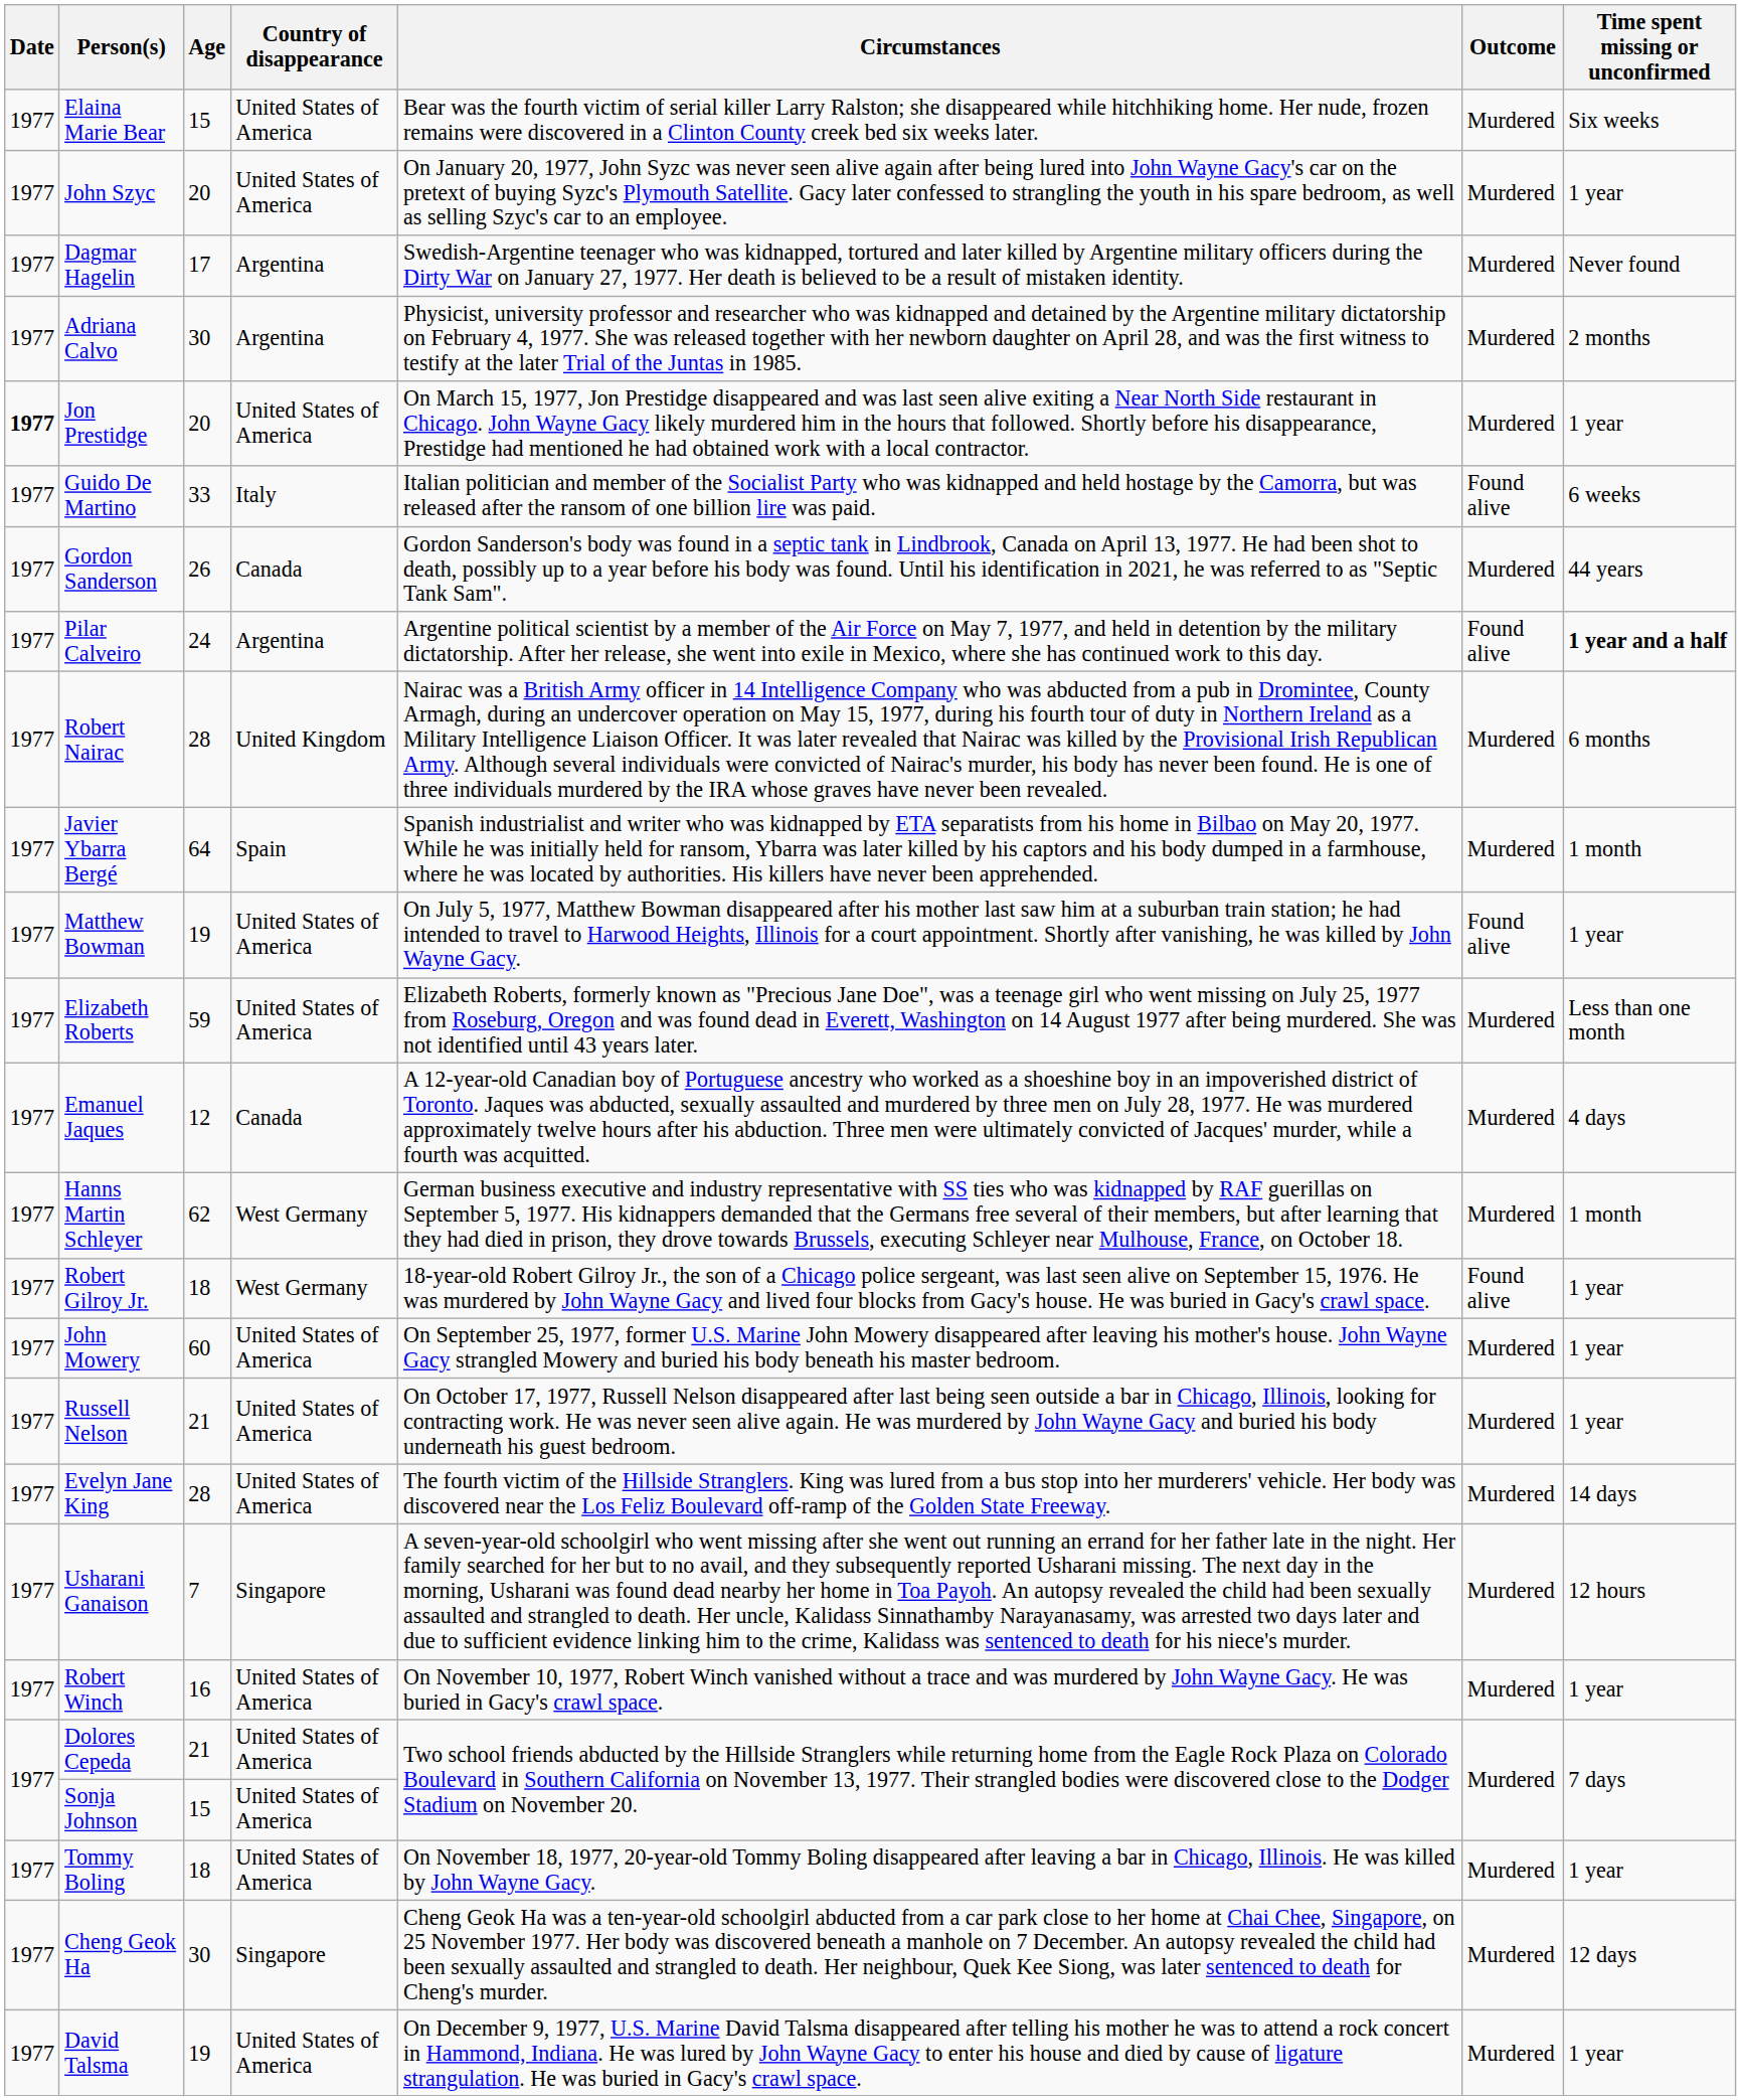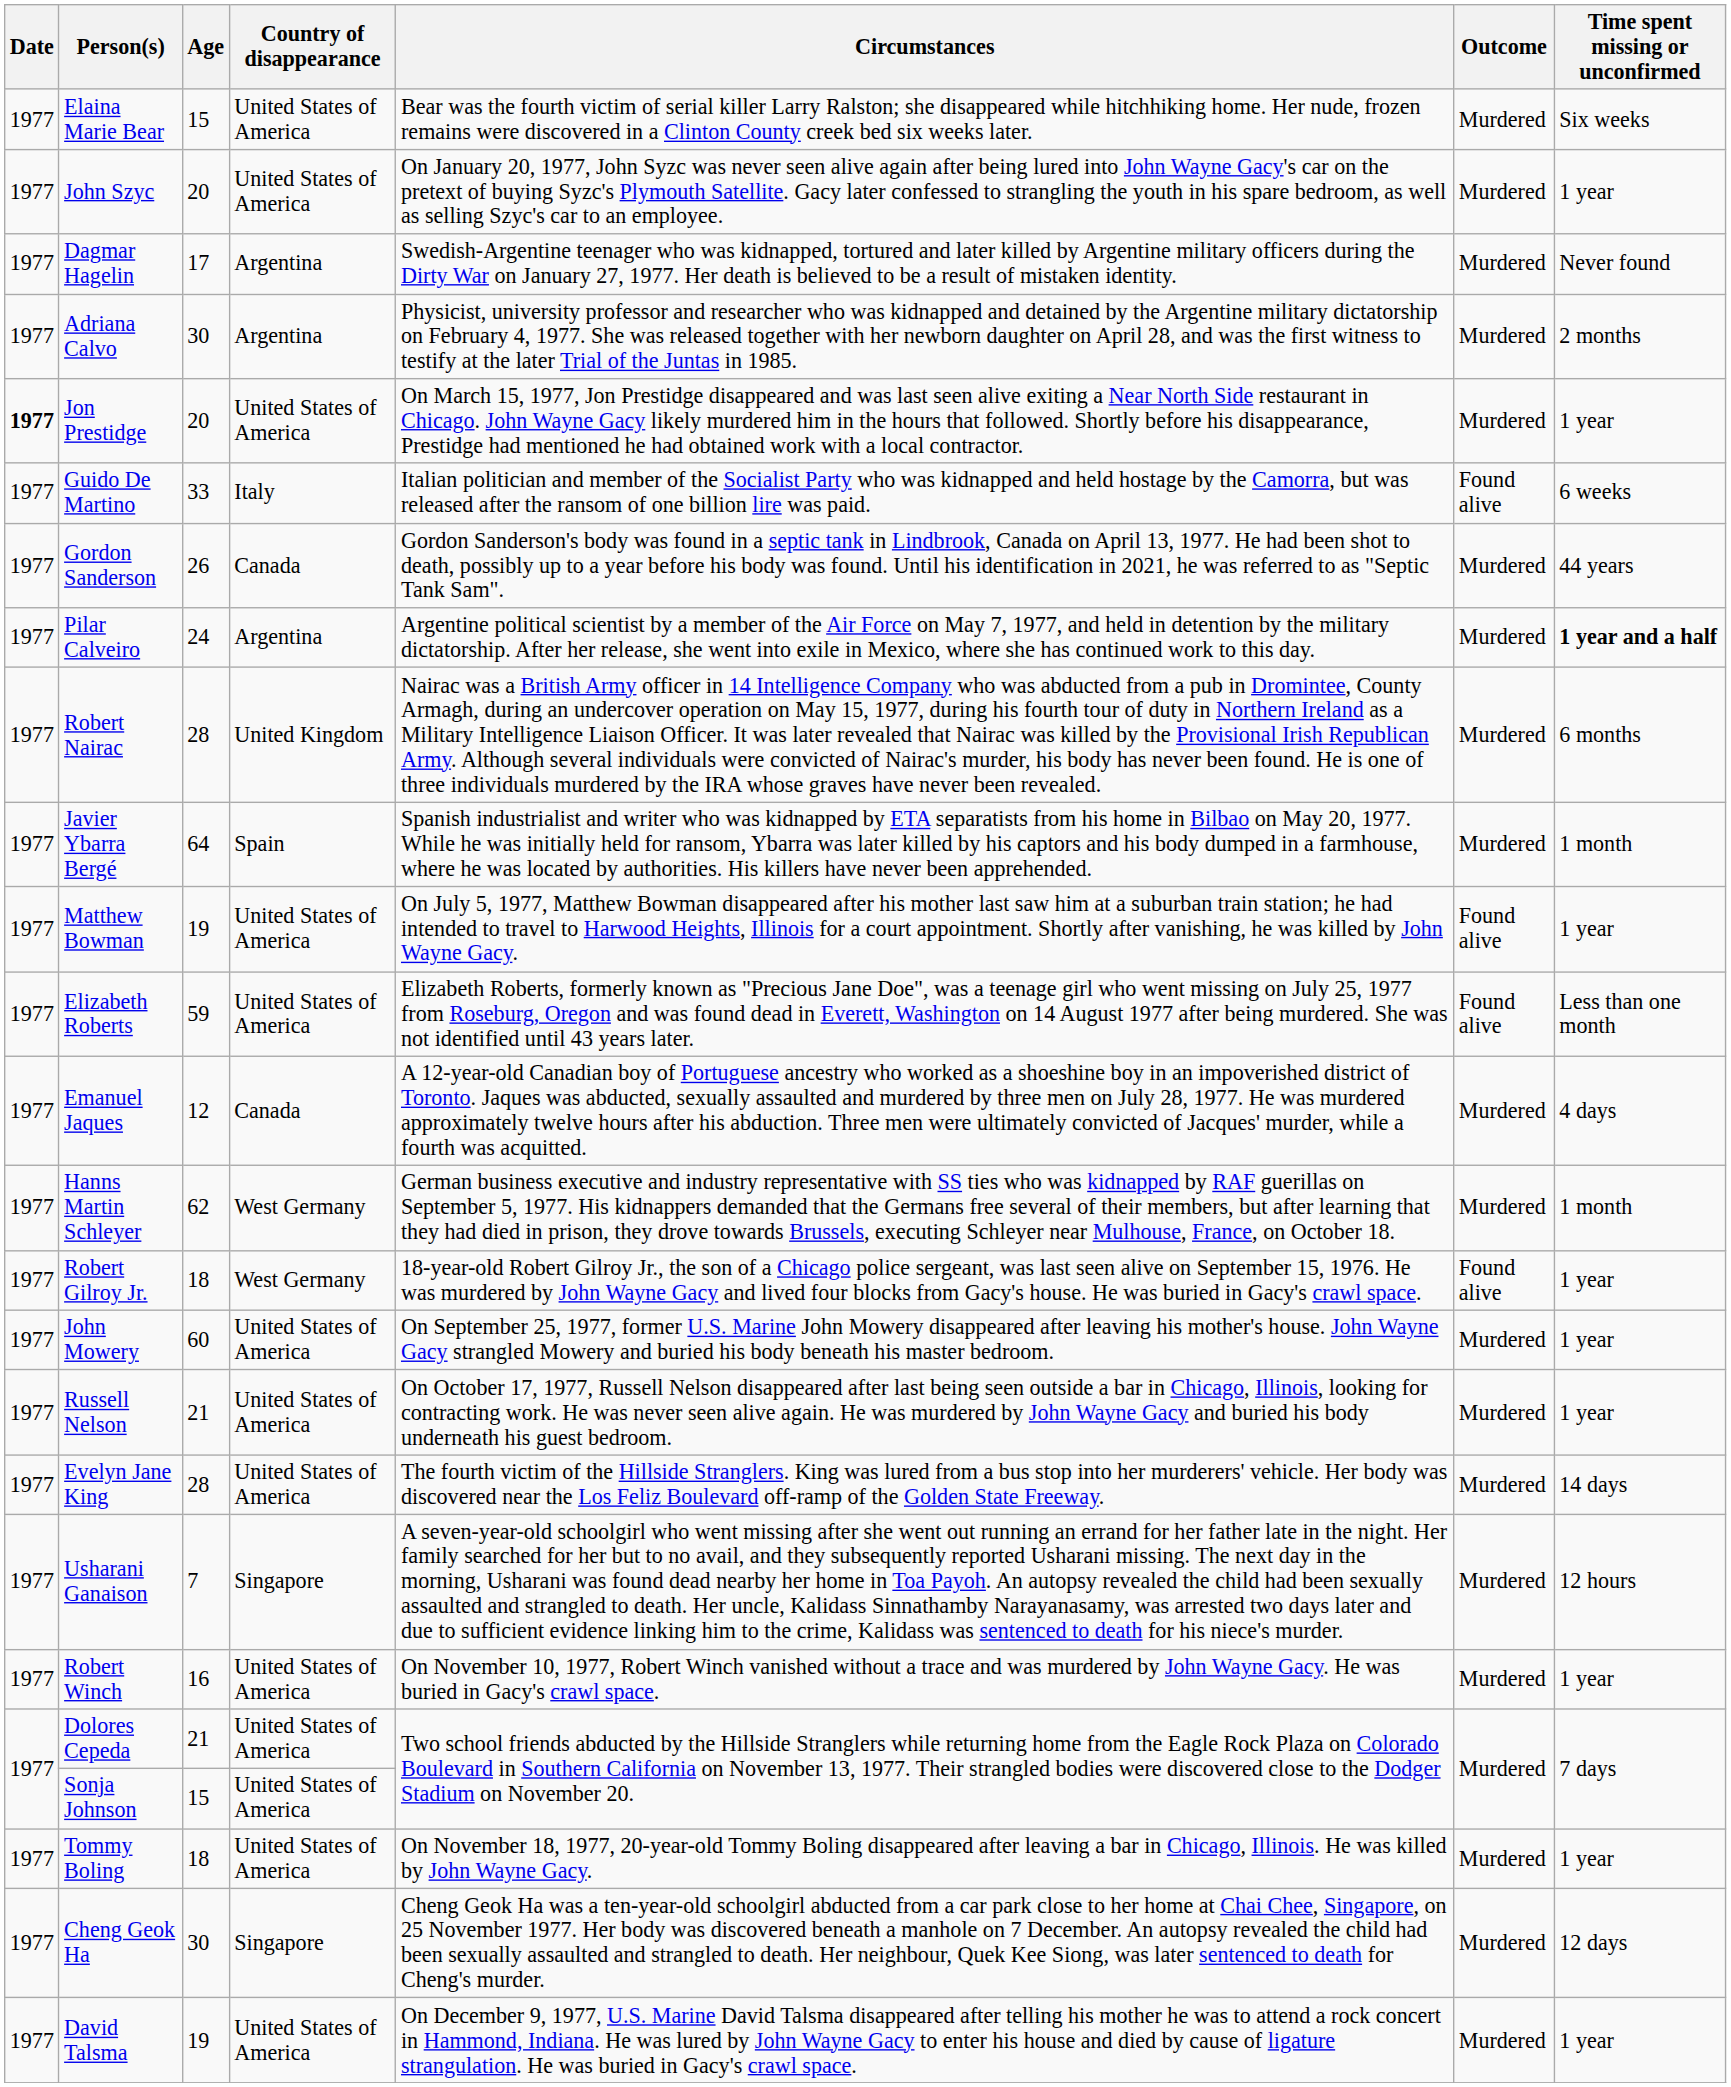Pilar Calveiro | Outcome: Found alive -> Murdered
Elizabeth Roberts | Outcome: Murdered -> Found alive
